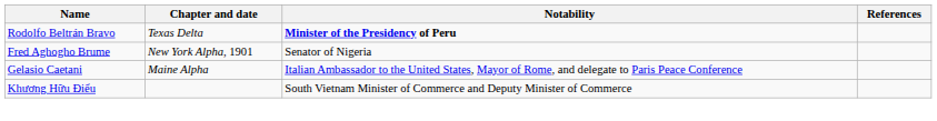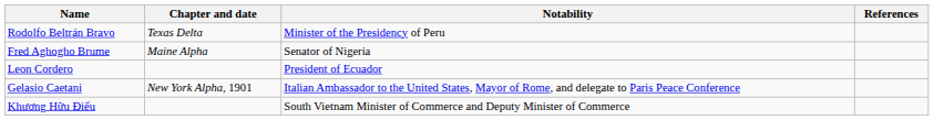Rodolfo Beltrán Bravo | Notability: bold -> normal
Fred Aghogho Brume | Chapter and date: New York Alpha, 1901 -> Maine Alpha
+ row: Leon Cordero | President of Ecuador
Gelasio Caetani | Chapter and date: Maine Alpha -> New York Alpha, 1901
